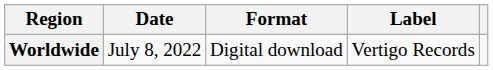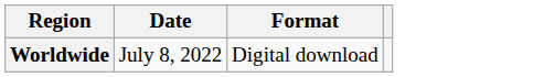- column: Label | Vertigo Records
